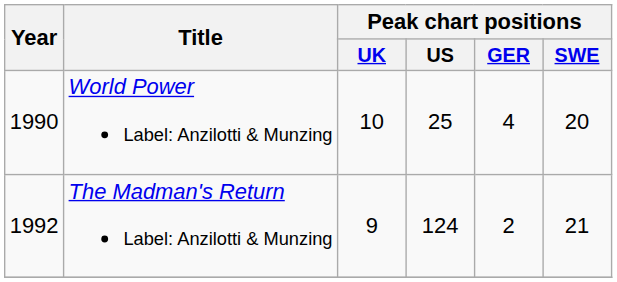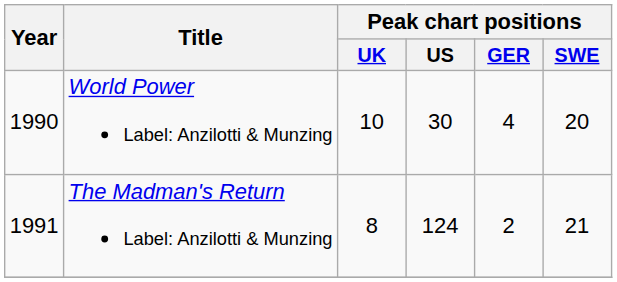World Power Label: Anzilotti & Munzing | Peak chart positions / US: 25 -> 30
The Madman's Return Label: Anzilotti & Munzing | Year: 1992 -> 1991
The Madman's Return Label: Anzilotti & Munzing | Peak chart positions / UK: 9 -> 8
